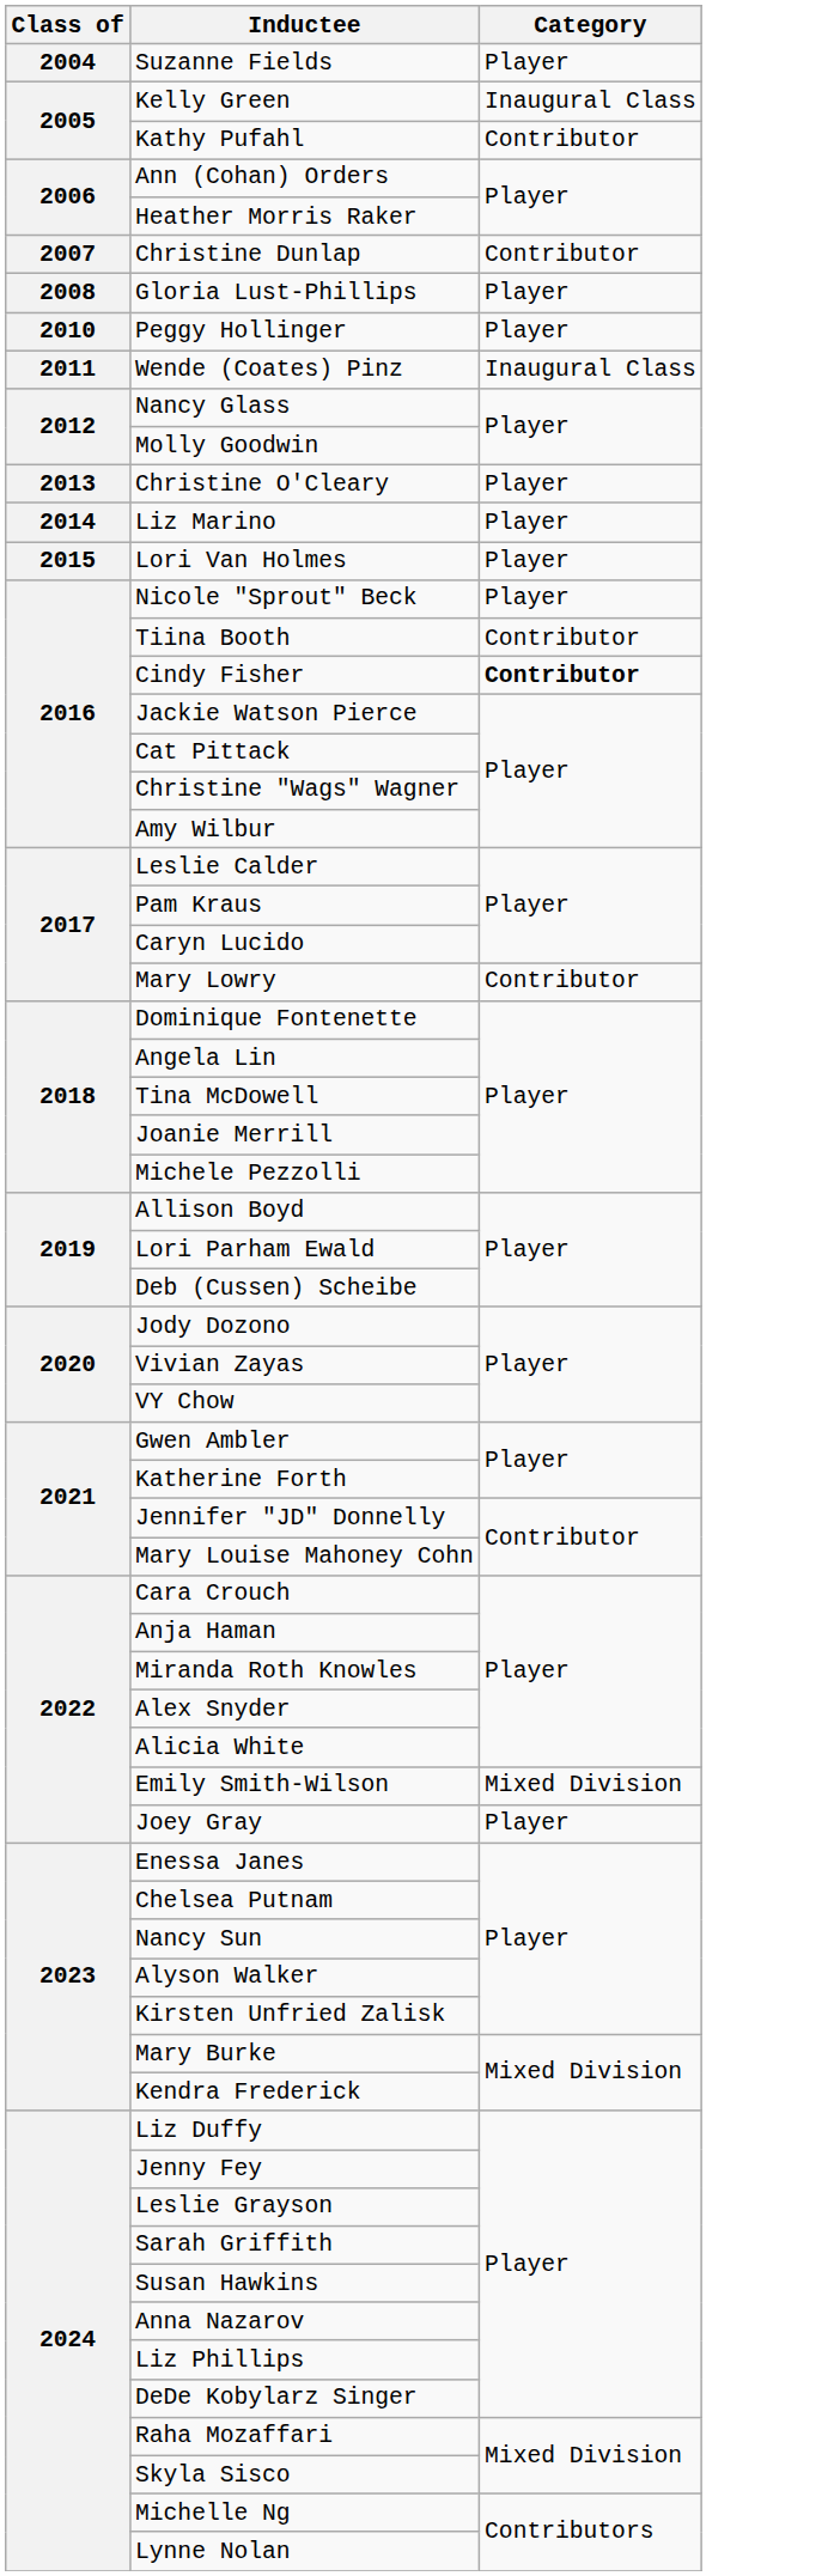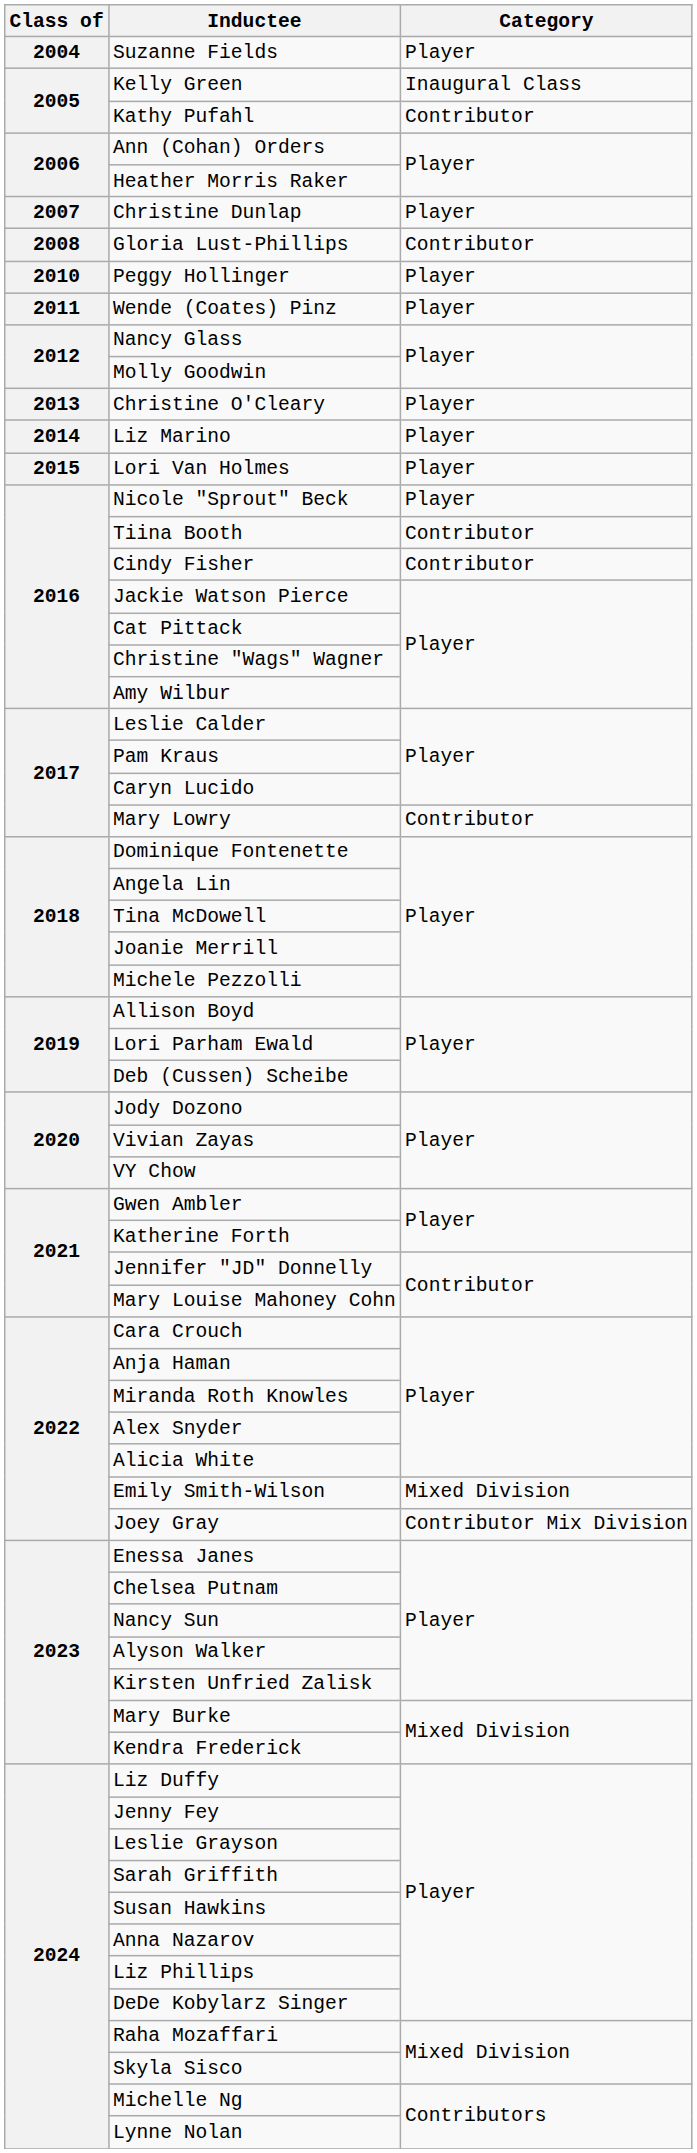Christine Dunlap | Category: Contributor -> Player
Gloria Lust-Phillips | Category: Player -> Contributor
Wende (Coates) Pinz | Category: Inaugural Class -> Player
Cindy Fisher | Category: bold -> normal
Joey Gray | Category: Player -> Contributor Mix Division
